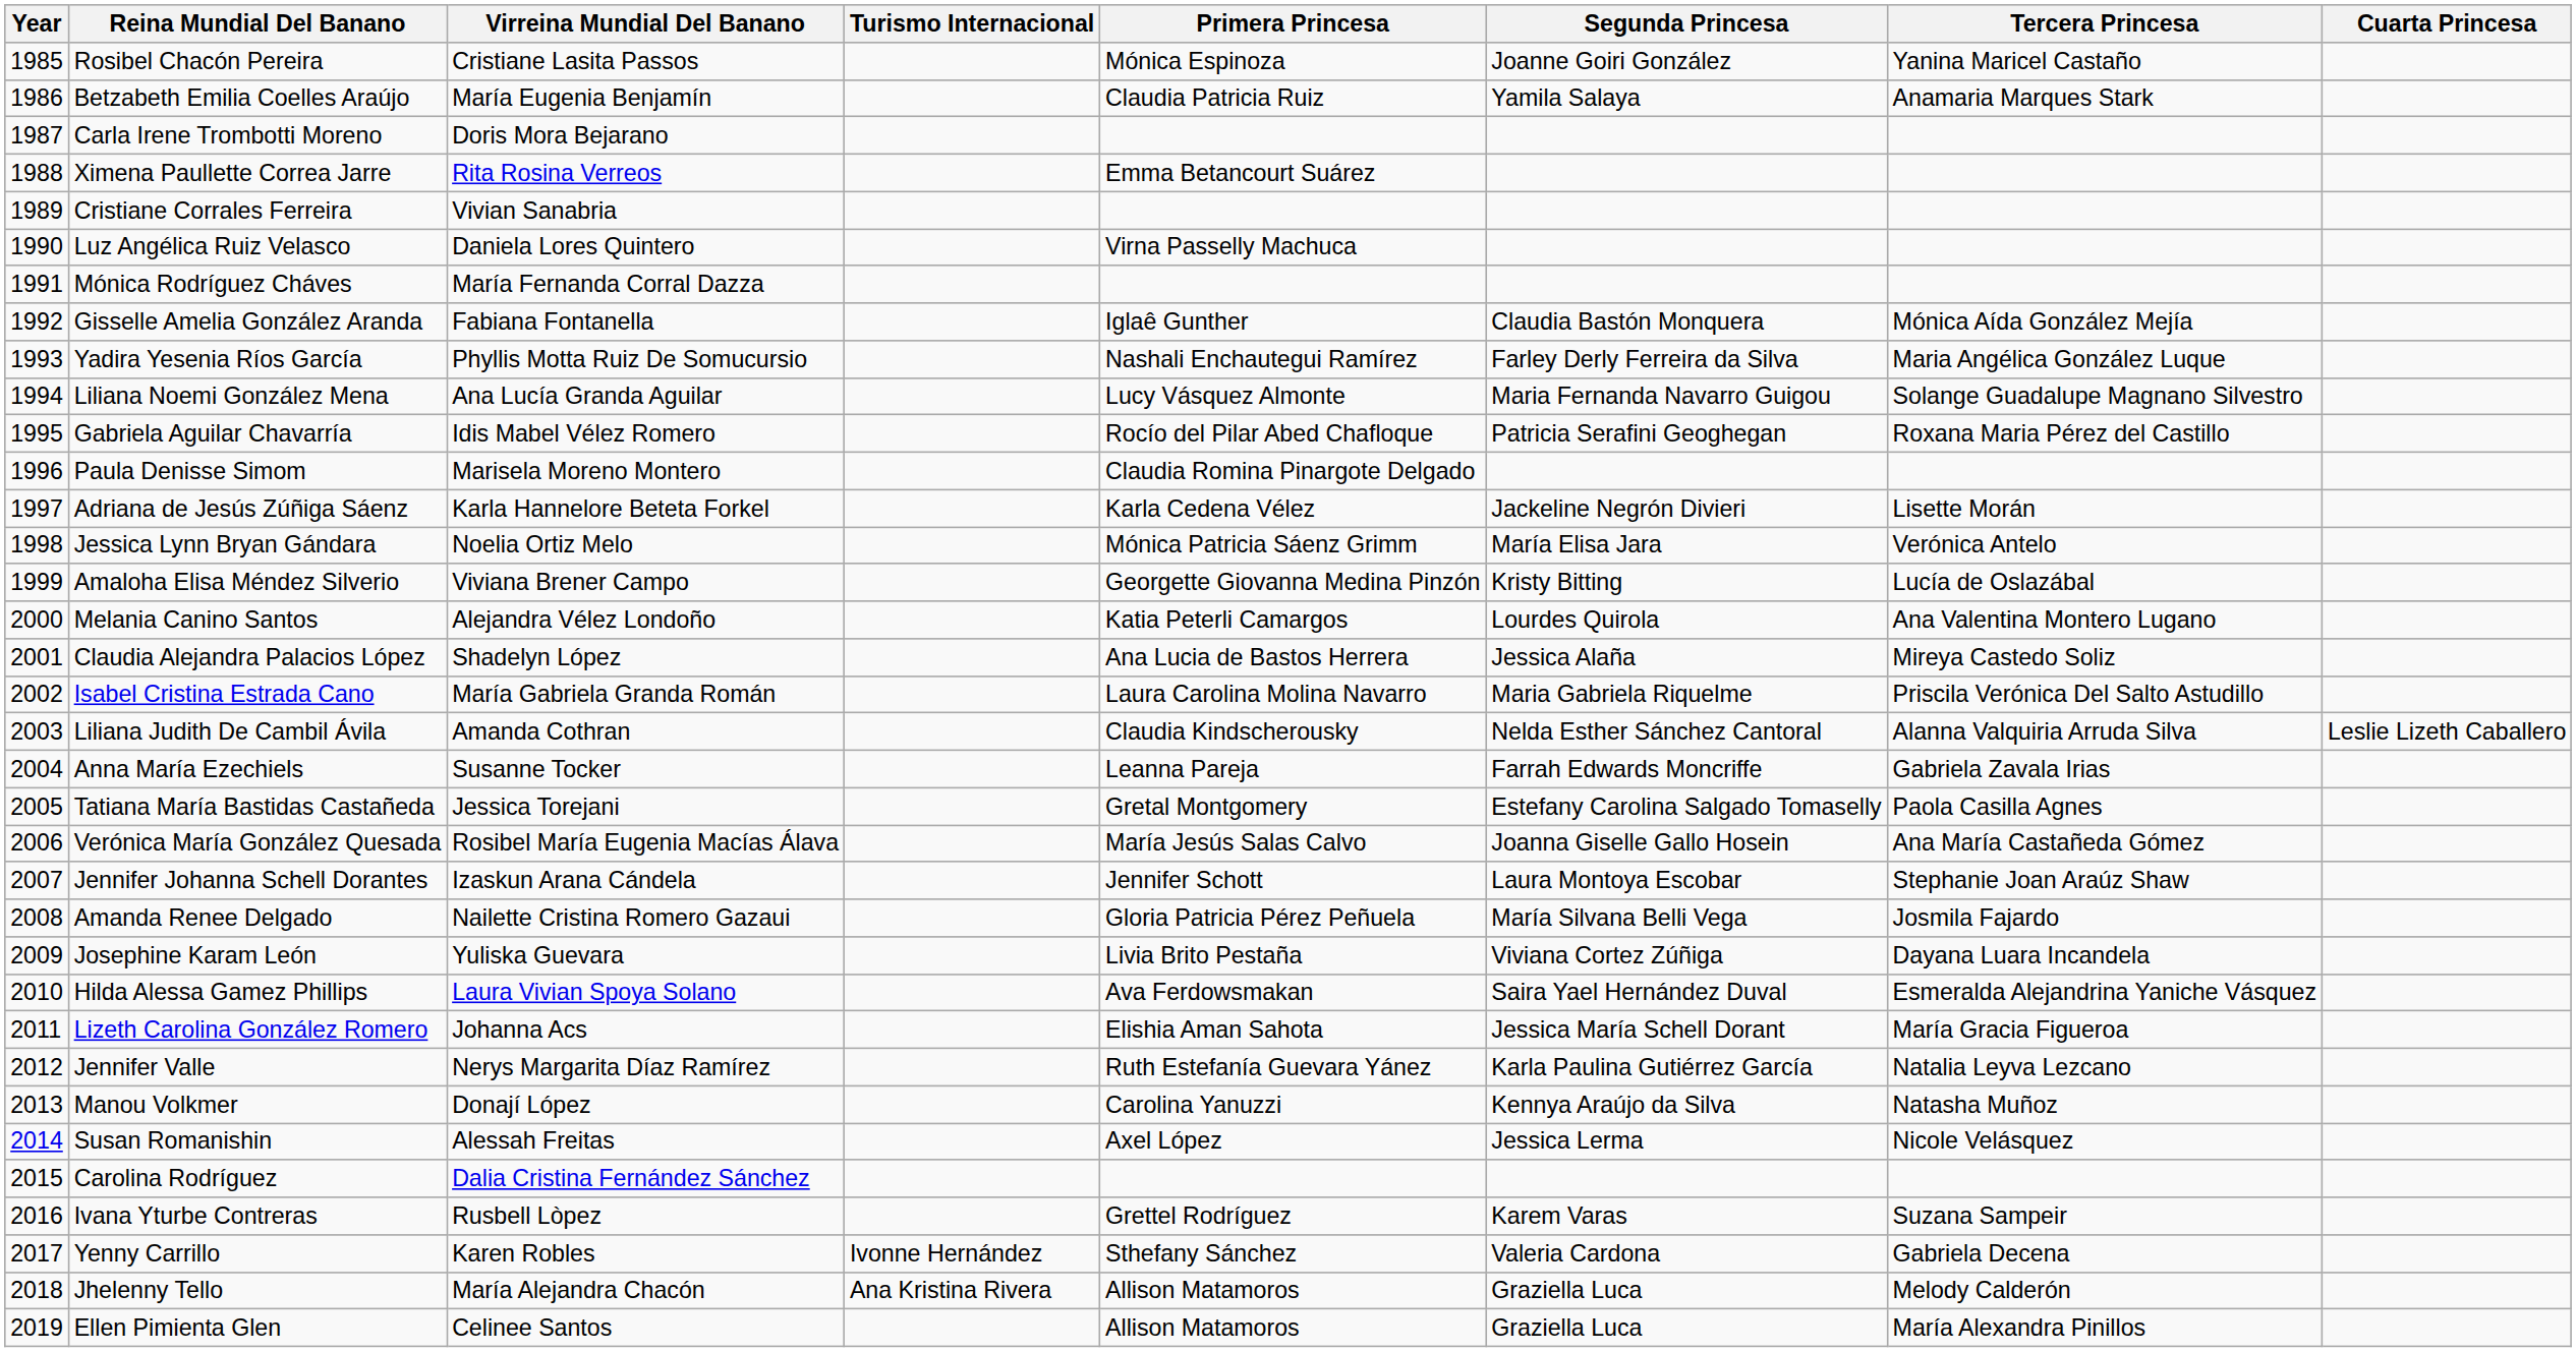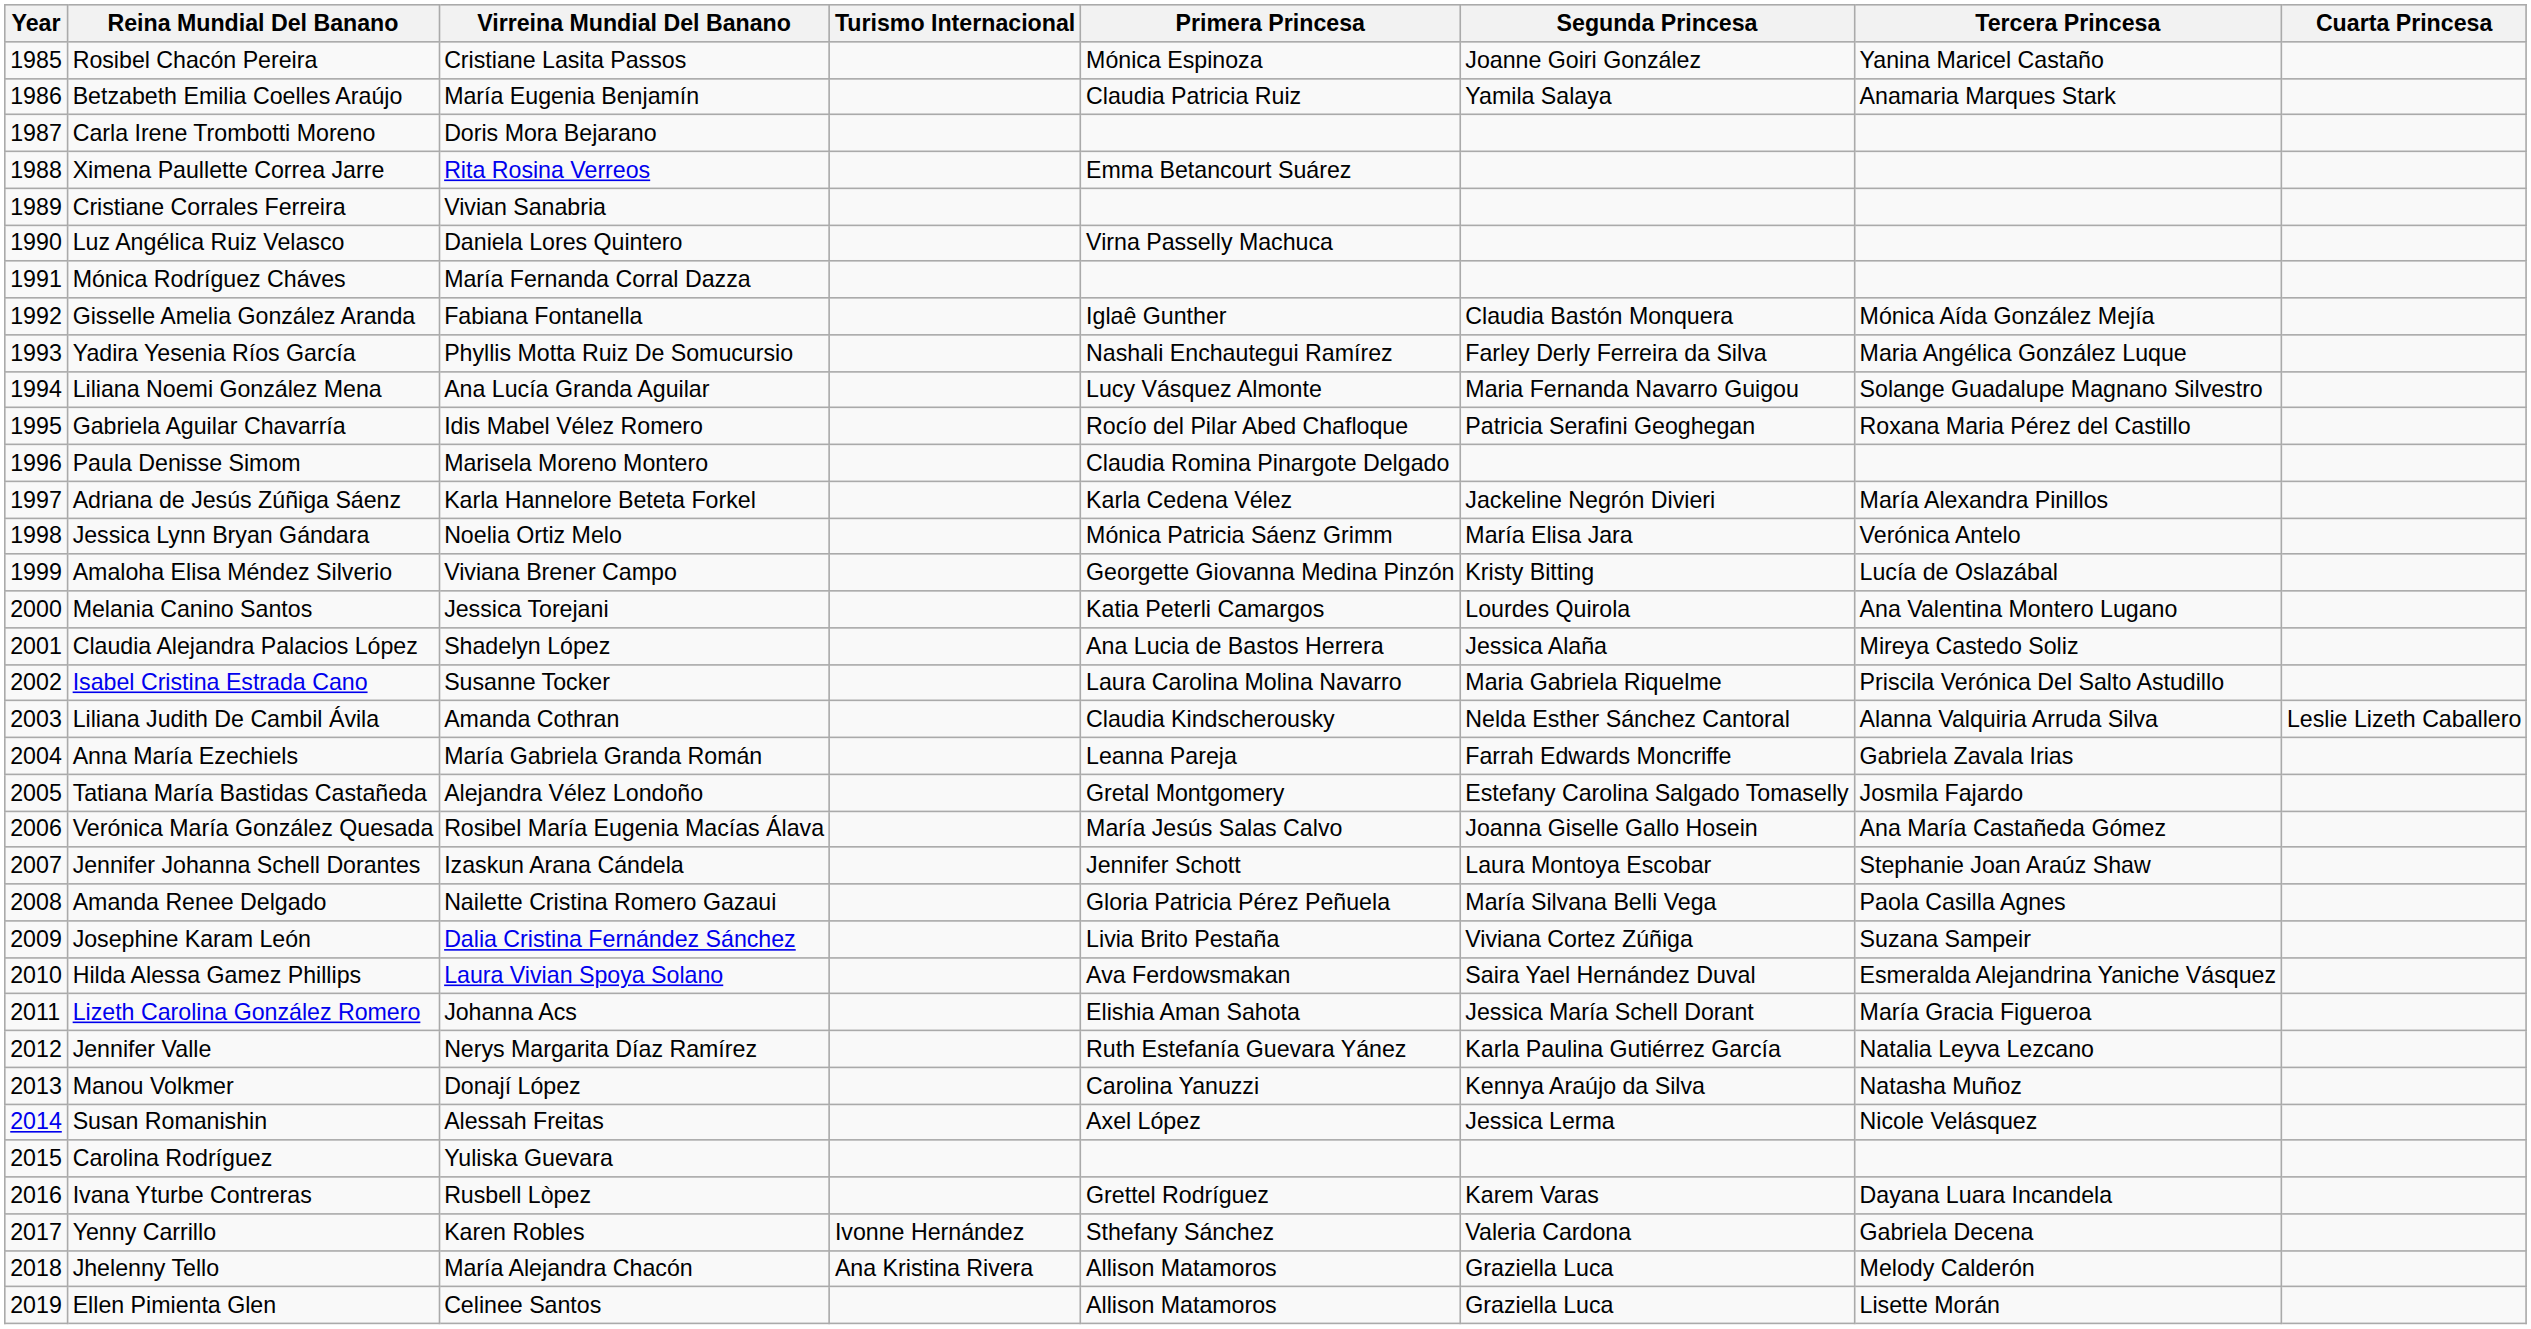Adriana de Jesús Zúñiga Sáenz | Tercera Princesa: Lisette Morán -> María Alexandra Pinillos
Melania Canino Santos | Virreina Mundial Del Banano: Alejandra Vélez Londoño -> Jessica Torejani
Isabel Cristina Estrada Cano | Virreina Mundial Del Banano: María Gabriela Granda Román -> Susanne Tocker
Anna María Ezechiels | Virreina Mundial Del Banano: Susanne Tocker -> María Gabriela Granda Román
Tatiana María Bastidas Castañeda | Virreina Mundial Del Banano: Jessica Torejani -> Alejandra Vélez Londoño
Tatiana María Bastidas Castañeda | Tercera Princesa: Paola Casilla Agnes -> Josmila Fajardo
Amanda Renee Delgado | Tercera Princesa: Josmila Fajardo -> Paola Casilla Agnes
Josephine Karam León | Virreina Mundial Del Banano: Yuliska Guevara -> Dalia Cristina Fernández Sánchez
Josephine Karam León | Tercera Princesa: Dayana Luara Incandela -> Suzana Sampeir
Carolina Rodríguez | Virreina Mundial Del Banano: Dalia Cristina Fernández Sánchez -> Yuliska Guevara
Ivana Yturbe Contreras | Tercera Princesa: Suzana Sampeir -> Dayana Luara Incandela
Ellen Pimienta Glen | Tercera Princesa: María Alexandra Pinillos -> Lisette Morán
